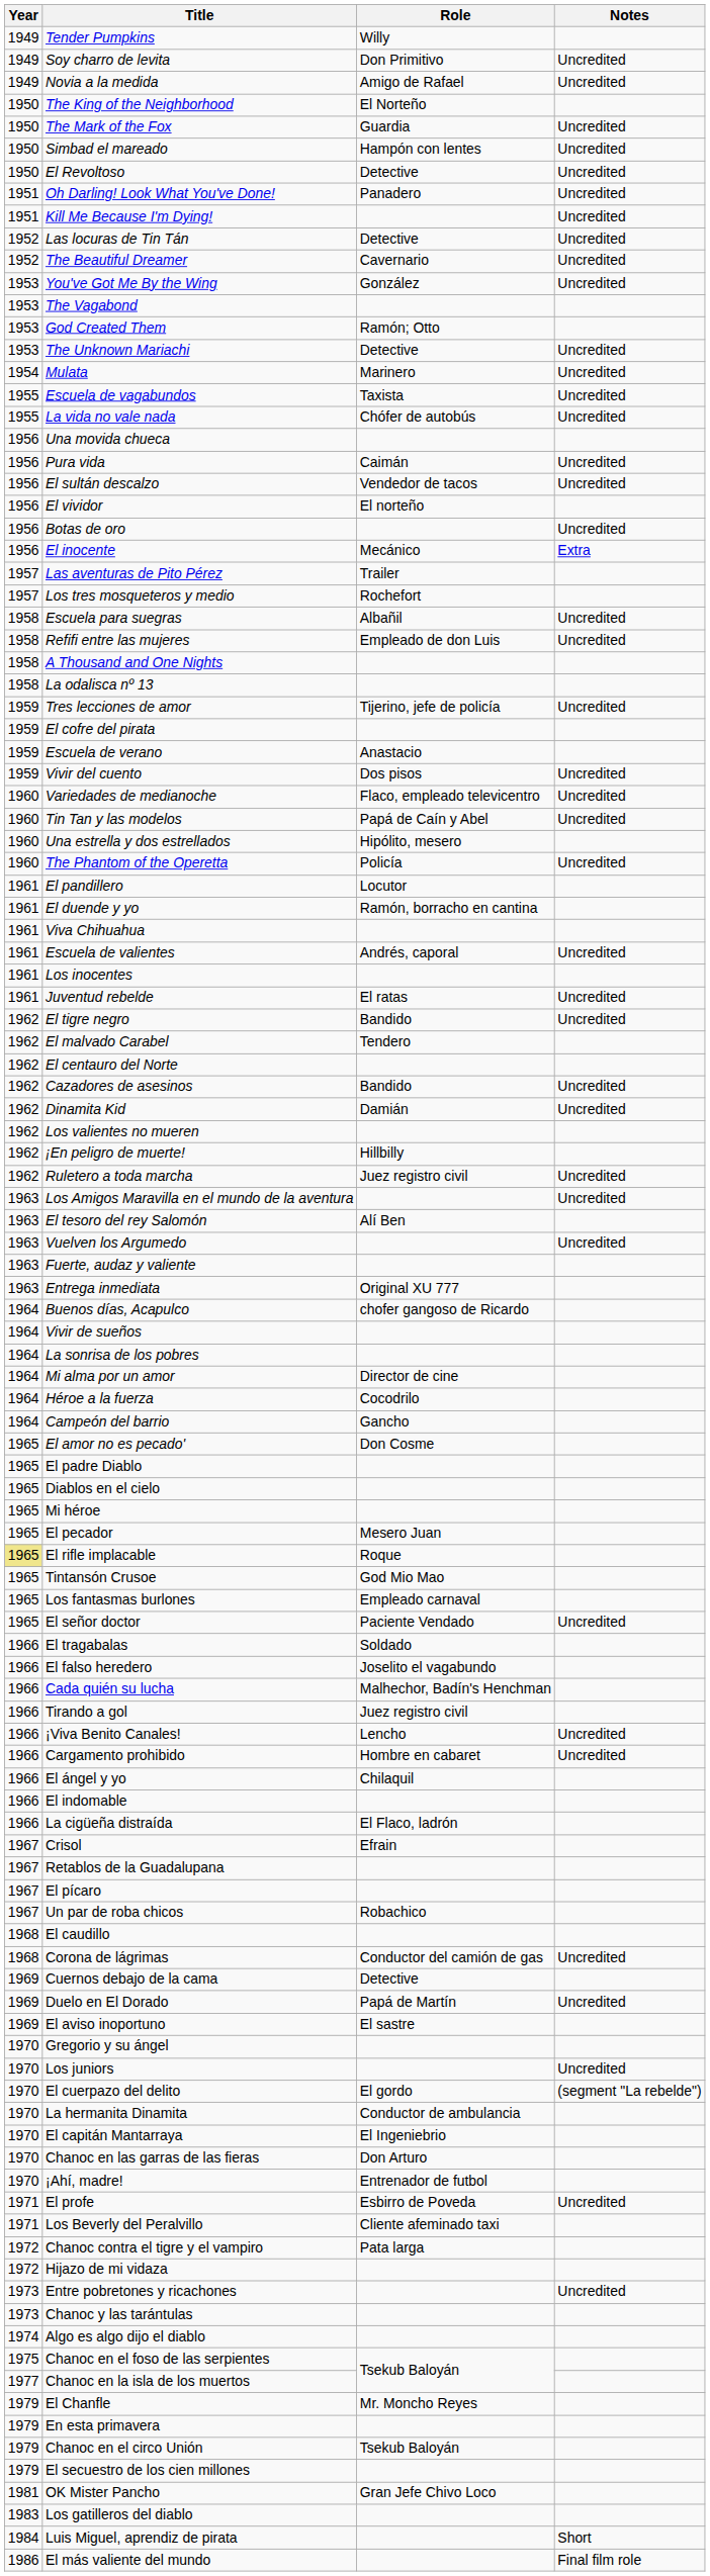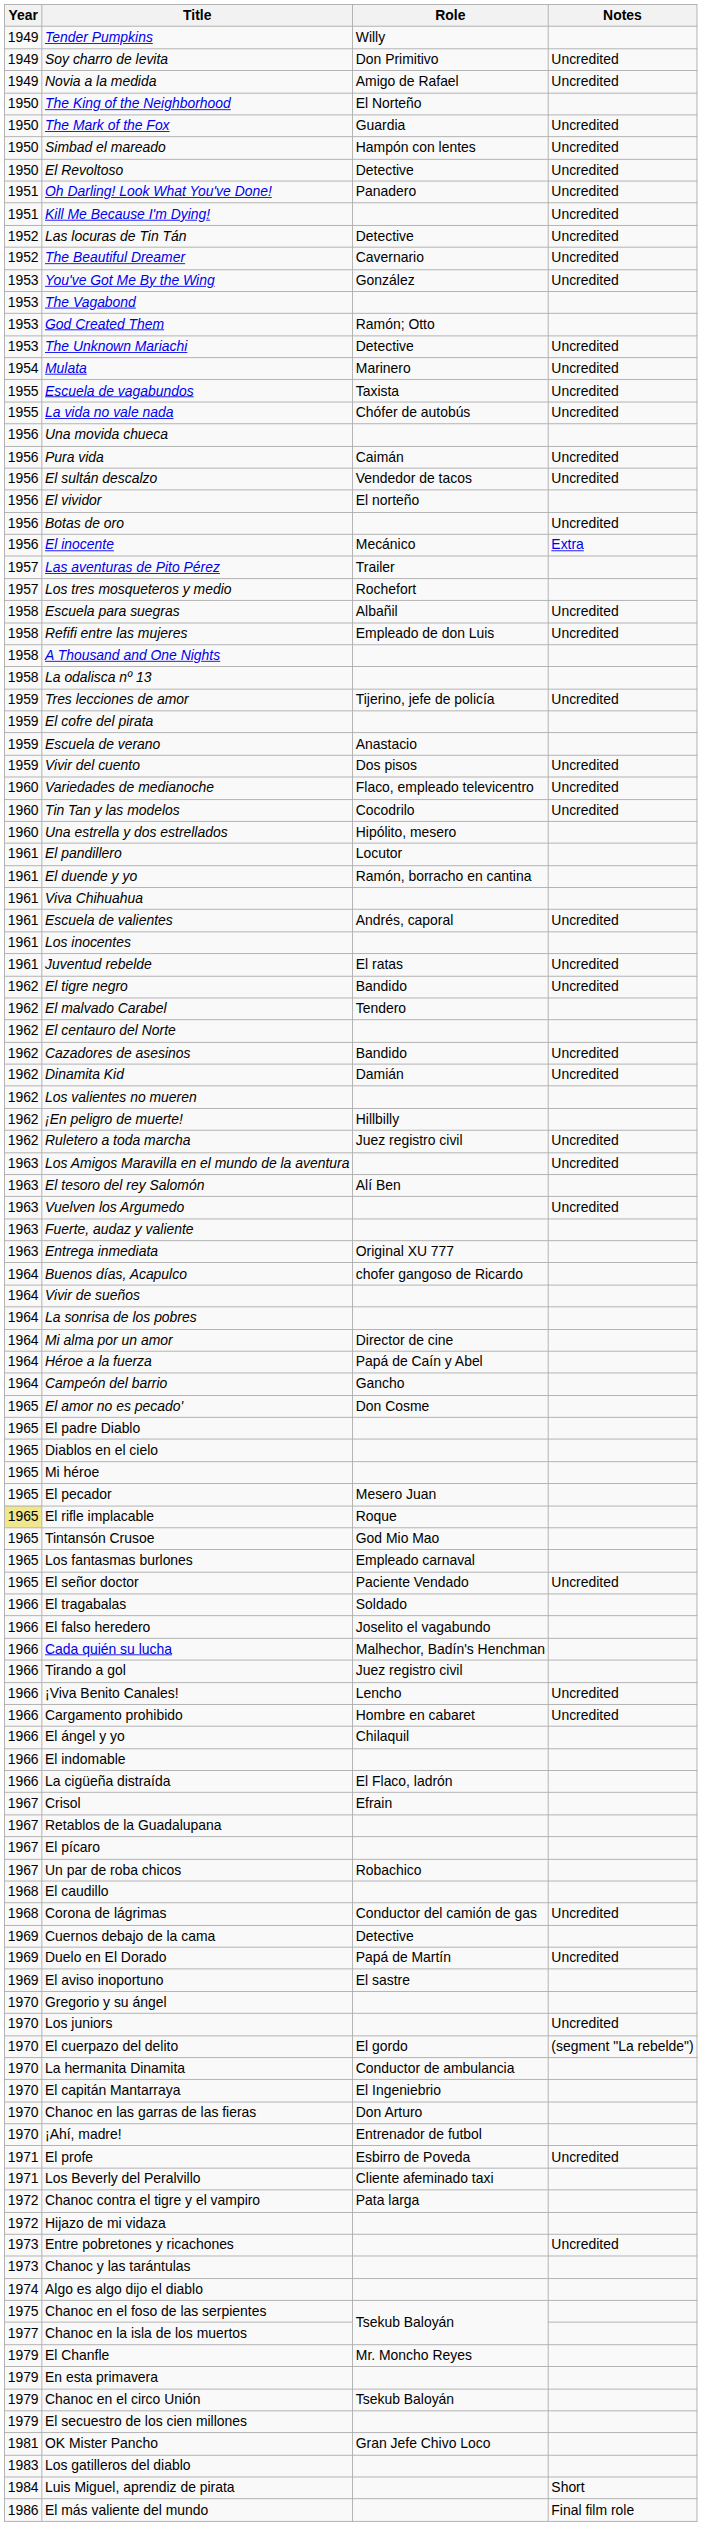Tin Tan y las modelos | Role: Papá de Caín y Abel -> Cocodrilo
- row: 1960 | The Phantom of the Operetta | Policía | Uncredited
Héroe a la fuerza | Role: Cocodrilo -> Papá de Caín y Abel
